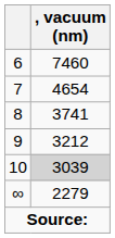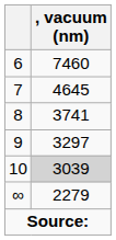7 | , vacuum (nm): 4654 -> 4645
9 | , vacuum (nm): 3212 -> 3297
